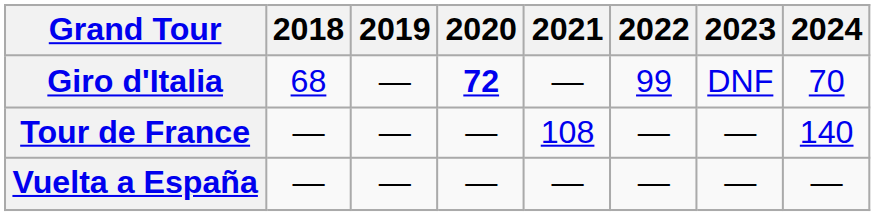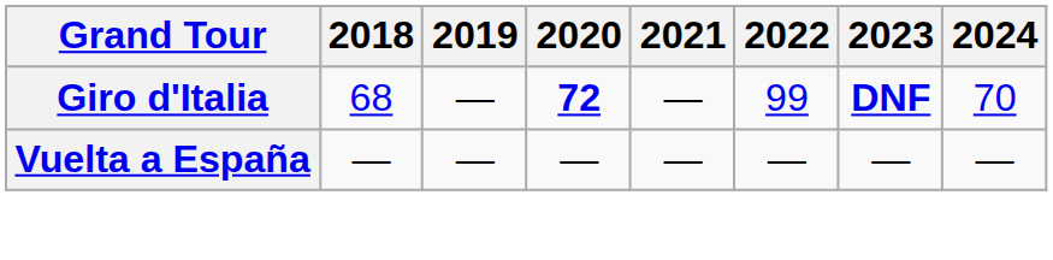Giro d'Italia | 2023: normal -> bold
- row: Tour de France | — | — | — | 108 | — | — | 140
